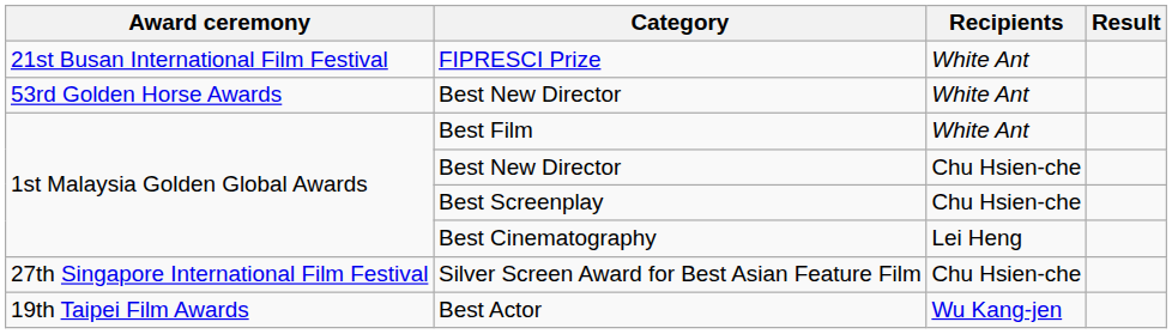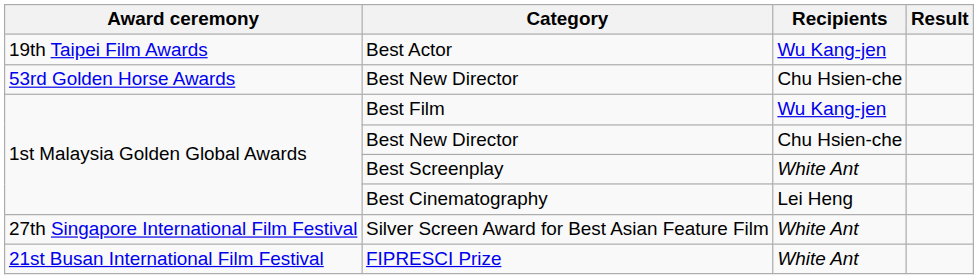rows swapped: FIPRESCI Prize <-> Best Actor
53rd Golden Horse Awards / Best New Director | Recipients: White Ant -> Chu Hsien-che
Best Film | Recipients: White Ant -> Wu Kang-jen
Best Screenplay | Recipients: Chu Hsien-che -> White Ant
Silver Screen Award for Best Asian Feature Film | Recipients: Chu Hsien-che -> White Ant
